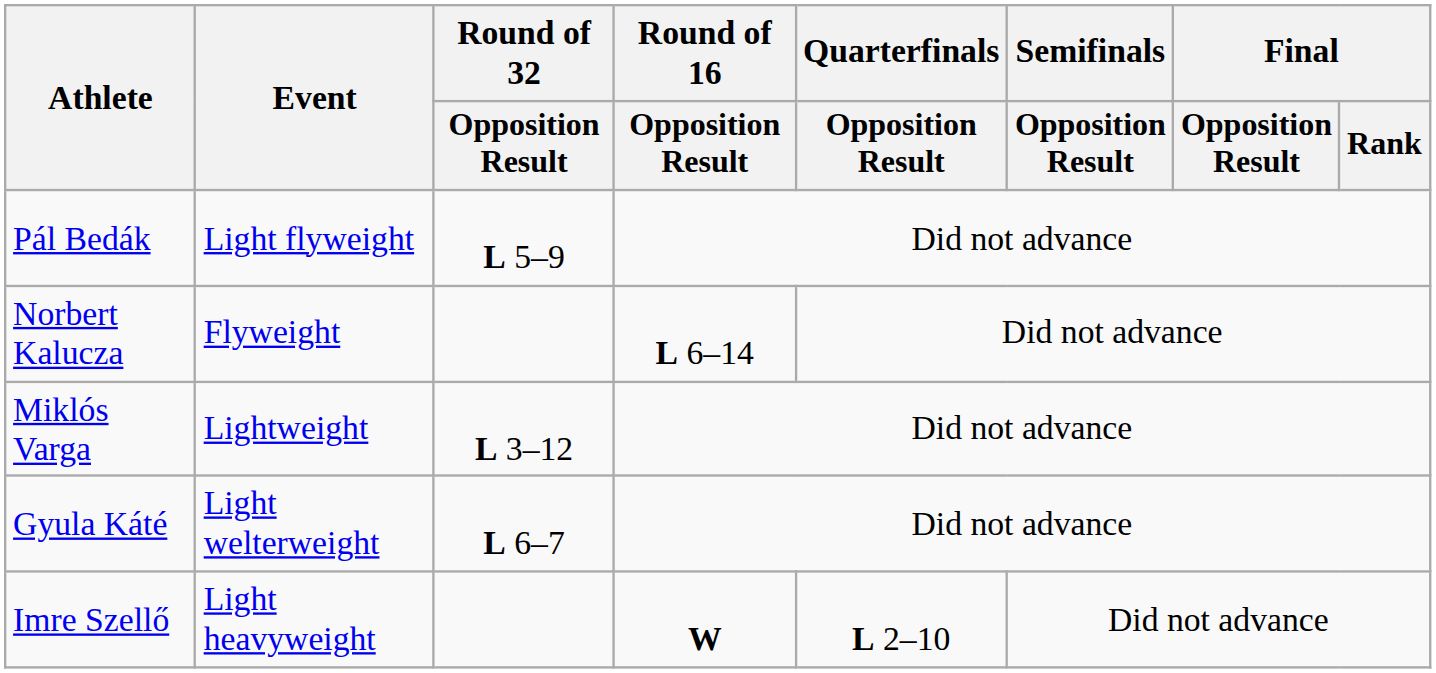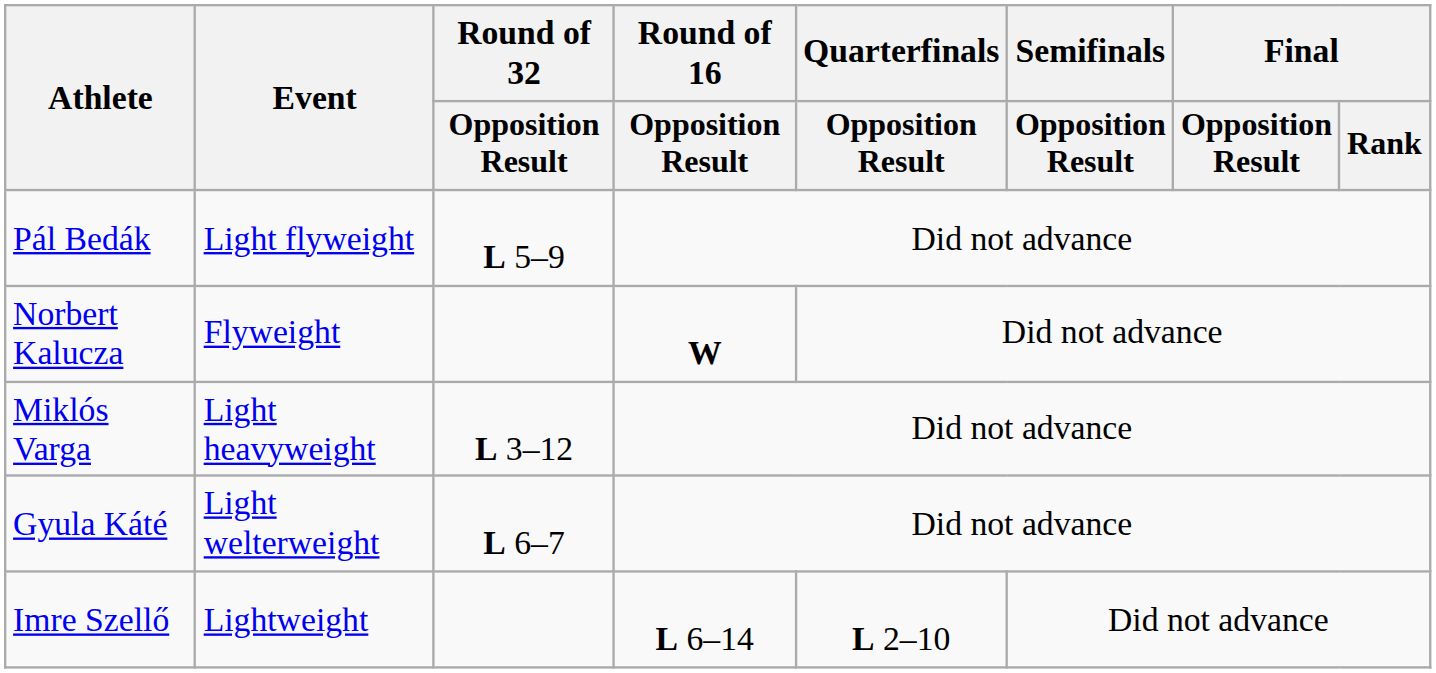Norbert Kalucza | Round of 16 / Opposition Result: L 6–14 -> W
Miklós Varga | Event: Lightweight -> Light heavyweight
Imre Szellő | Event: Light heavyweight -> Lightweight
Imre Szellő | Round of 16 / Opposition Result: W -> L 6–14
